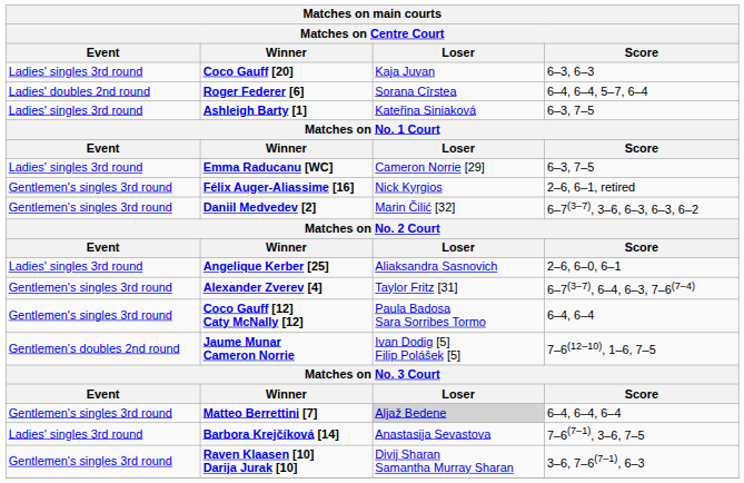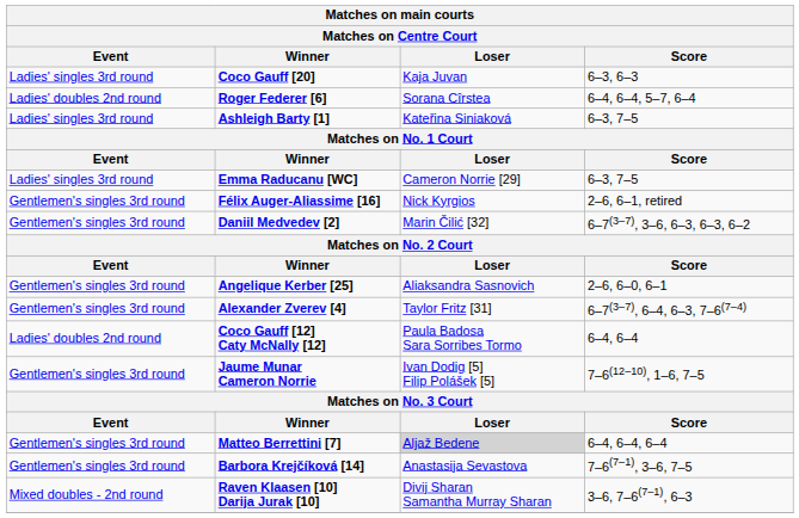Angelique Kerber [25] | Event: Ladies' singles 3rd round -> Gentlemen's singles 3rd round
Coco Gauff [12] Caty McNally [12] | Event: Gentlemen's singles 3rd round -> Ladies' doubles 2nd round
Jaume Munar Cameron Norrie | Event: Gentlemen's doubles 2nd round -> Gentlemen's singles 3rd round
Barbora Krejčíková [14] | Event: Ladies' singles 3rd round -> Gentlemen's singles 3rd round
Raven Klaasen [10] Darija Jurak [10] | Event: Gentlemen's singles 3rd round -> Mixed doubles - 2nd round
